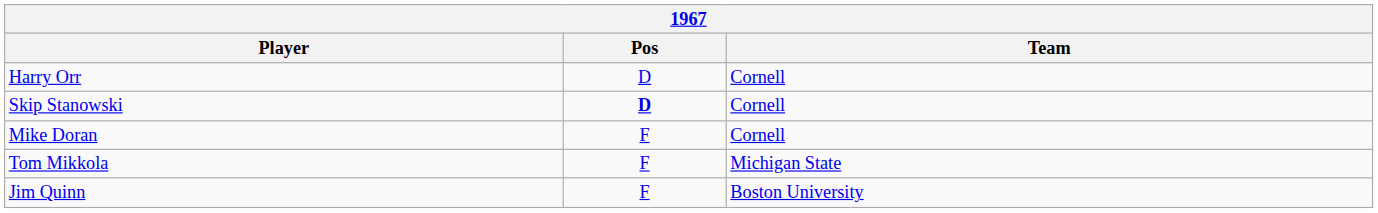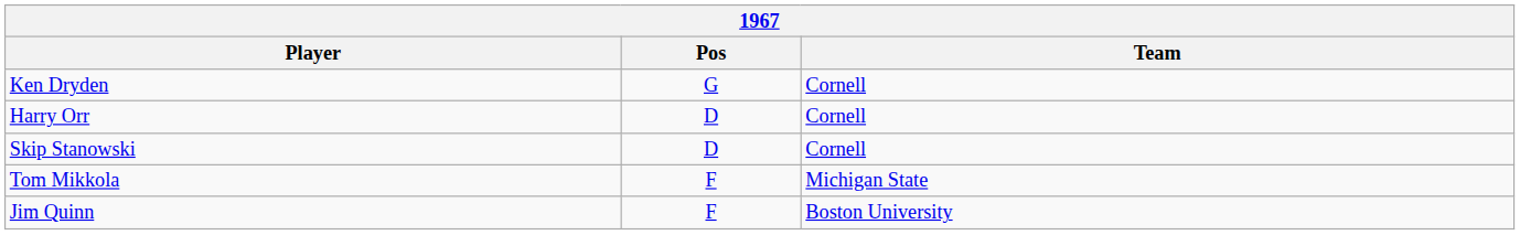+ row: Ken Dryden | G | Cornell
Skip Stanowski | Pos: bold -> normal
- row: Mike Doran | F | Cornell
